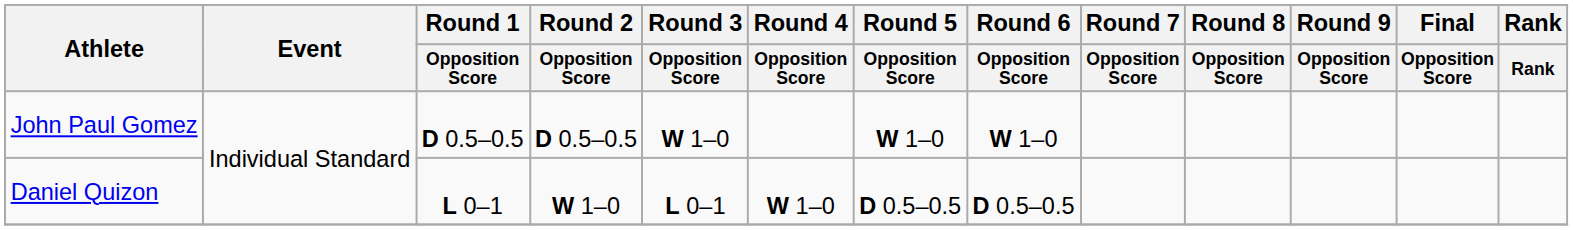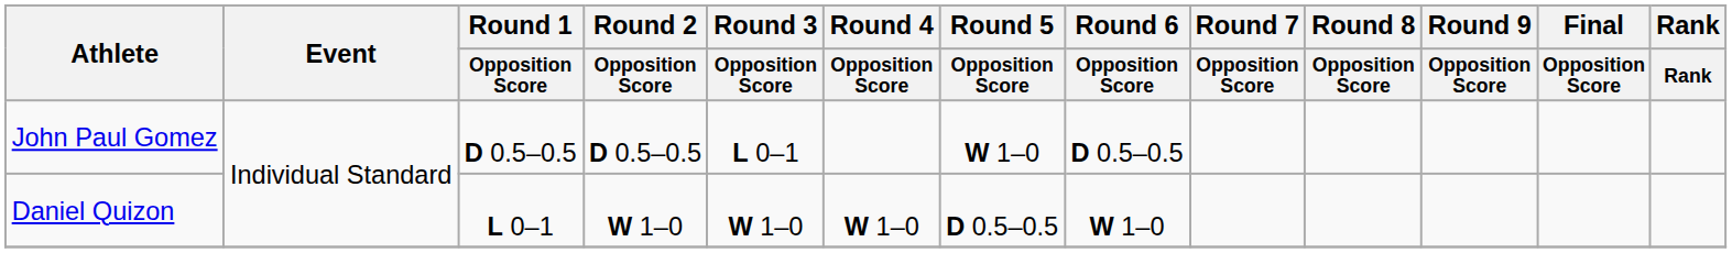John Paul Gomez | Round 3 / Opposition Score: W 1–0 -> L 0–1
John Paul Gomez | Round 6 / Opposition Score: W 1–0 -> D 0.5–0.5
Daniel Quizon | Round 3 / Opposition Score: L 0–1 -> W 1–0
Daniel Quizon | Round 6 / Opposition Score: D 0.5–0.5 -> W 1–0
